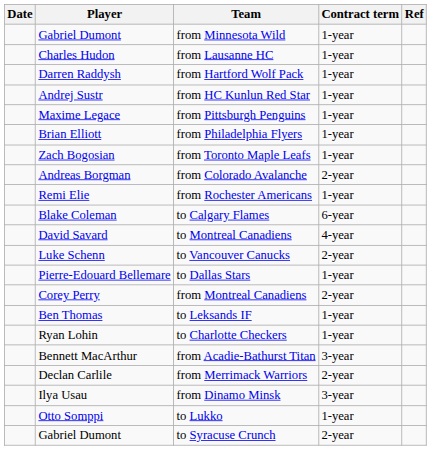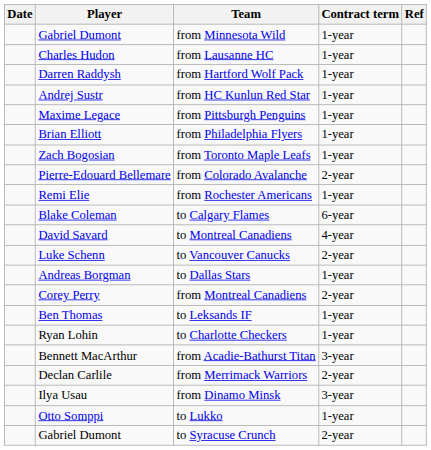from Colorado Avalanche | Player: Andreas Borgman -> Pierre-Edouard Bellemare
to Dallas Stars | Player: Pierre-Edouard Bellemare -> Andreas Borgman
